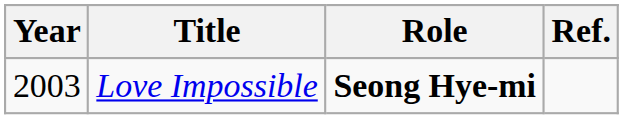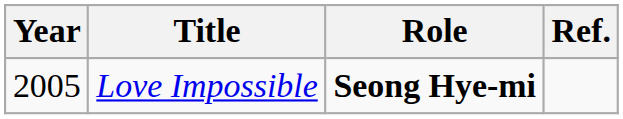Love Impossible | Year: 2003 -> 2005
